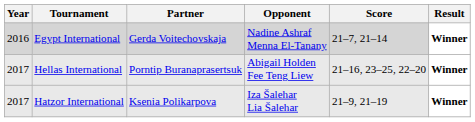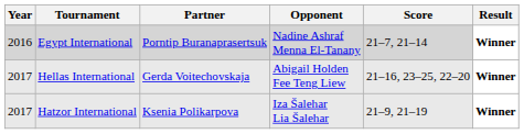Egypt International | Partner: Gerda Voitechovskaja -> Porntip Buranaprasertsuk
Hellas International | Partner: Porntip Buranaprasertsuk -> Gerda Voitechovskaja
